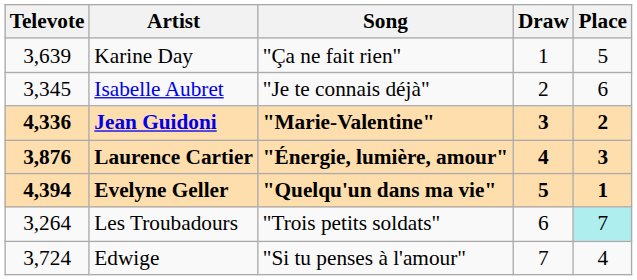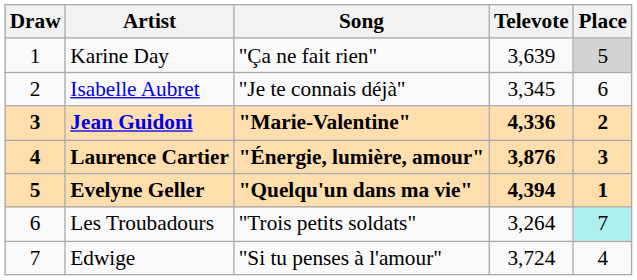columns swapped: Draw <-> Televote
Karine Day | Place: no background -> lightgrey background
